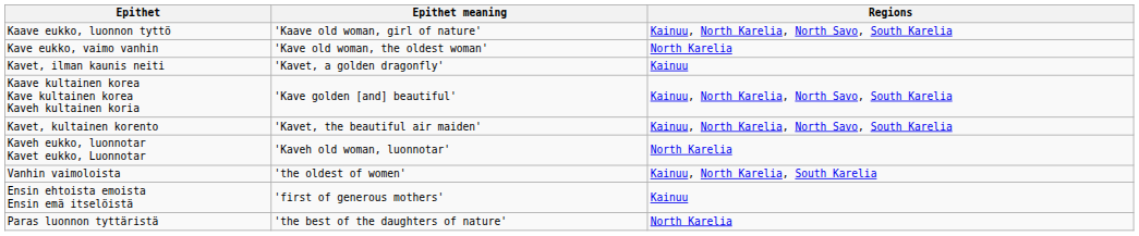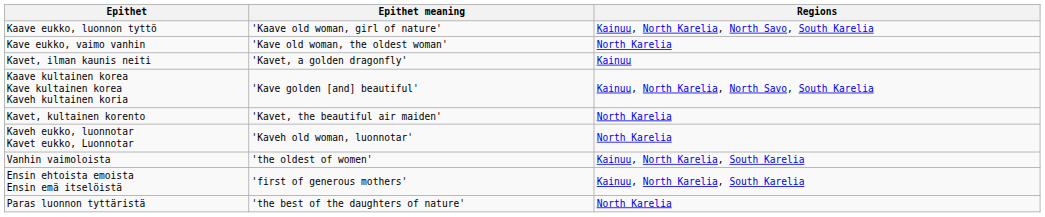Kavet, kultainen korento | Regions: Kainuu, North Karelia, North Savo, South Karelia -> North Karelia
Ensin ehtoista emoista Ensin emä itselöistä | Regions: Kainuu -> Kainuu, North Karelia, South Karelia
